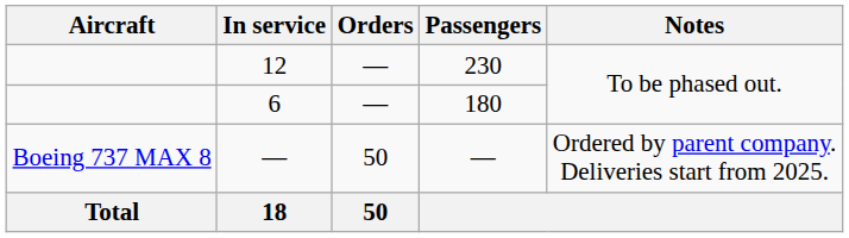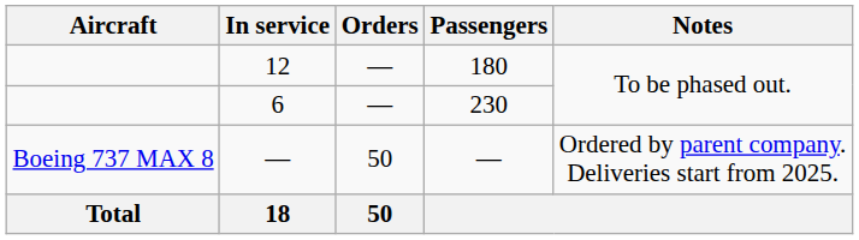12 | Passengers: 230 -> 180
6 | Passengers: 180 -> 230
